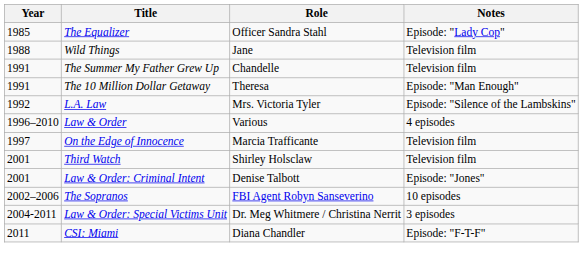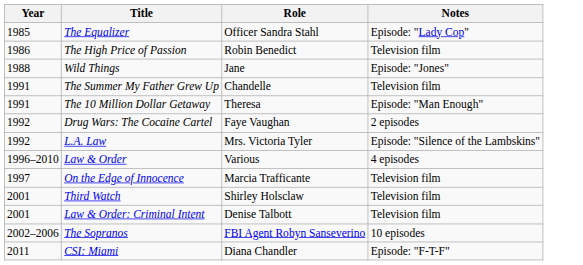+ row: 1986 | The High Price of Passion | Robin Benedict | Television film
Wild Things | Notes: Television film -> Episode: "Jones"
+ row: 1992 | Drug Wars: The Cocaine Cartel | Faye Vaughan | 2 episodes
Law & Order: Criminal Intent | Notes: Episode: "Jones" -> Television film
- row: 2004-2011 | Law & Order: Special Victims Unit | Dr. Meg Whitmere / Christina Nerrit | 3 episodes
